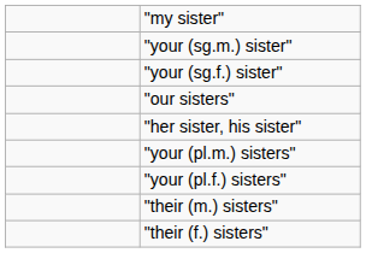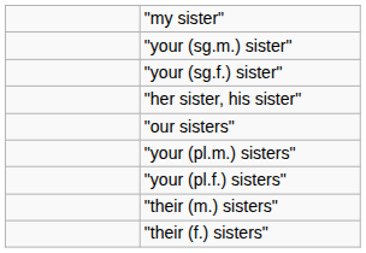rows swapped: "her sister, his sister" <-> "our sisters"
